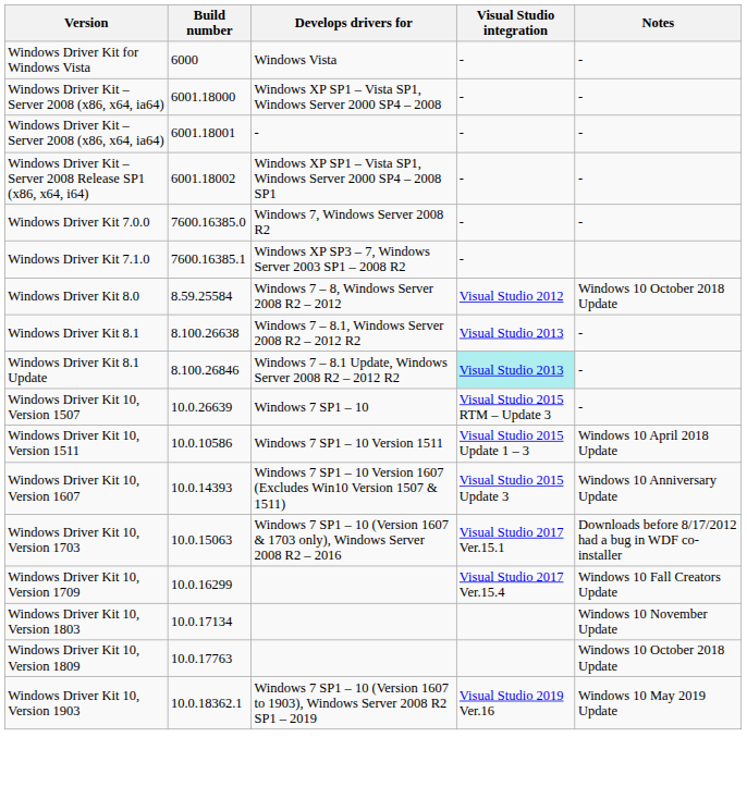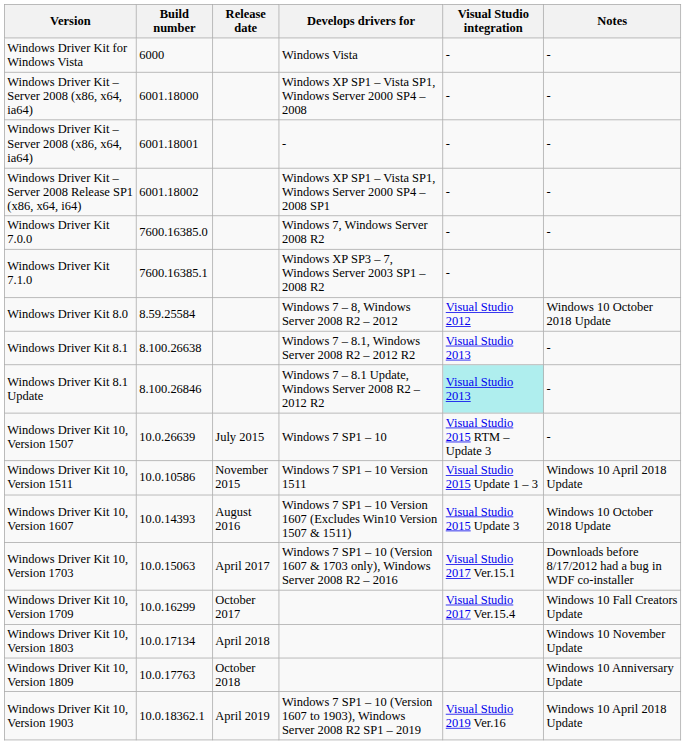+ column: Release date | July 2015 | November 2015 | August 2016 | April 2017 | October 2017 | April 2018 | October 2018 | April 2019
Windows Driver Kit 10, Version 1607 | Notes: Windows 10 Anniversary Update -> Windows 10 October 2018 Update
Windows Driver Kit 10, Version 1809 | Notes: Windows 10 October 2018 Update -> Windows 10 Anniversary Update
Windows Driver Kit 10, Version 1903 | Notes: Windows 10 May 2019 Update -> Windows 10 April 2018 Update
